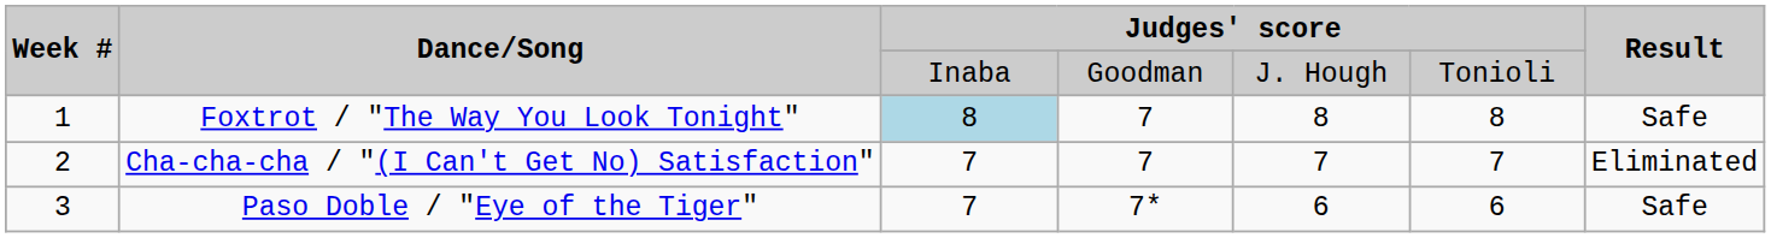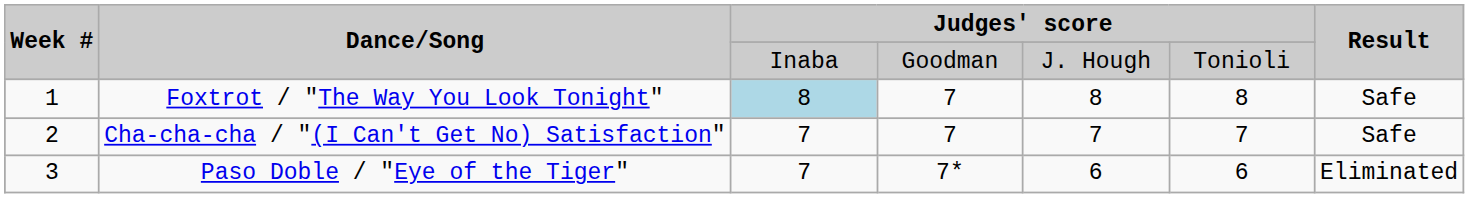Cha-cha-cha / "(I Can't Get No) Satisfaction" | Result: Eliminated -> Safe
Paso Doble / "Eye of the Tiger" | Result: Safe -> Eliminated
